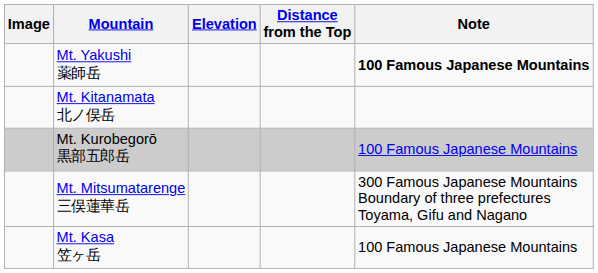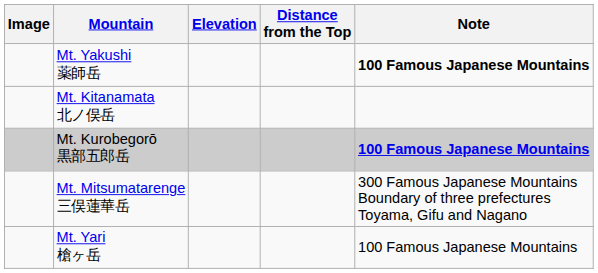Mt. Kurobegorō 黒部五郎岳 | Note: normal -> bold
- row: Mt. Kasa 笠ヶ岳 | 100 Famous Japanese Mountains
+ row: Mt. Yari 槍ヶ岳 | 100 Famous Japanese Mountains
